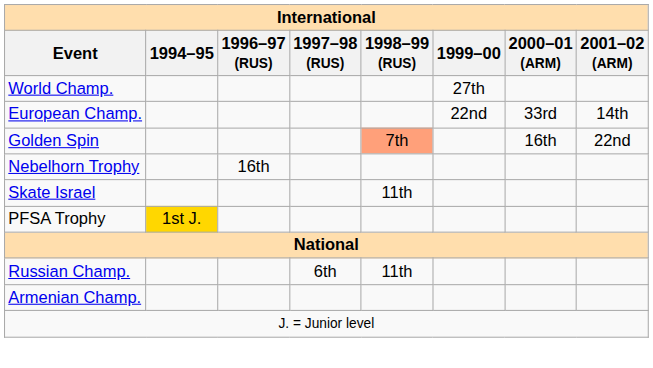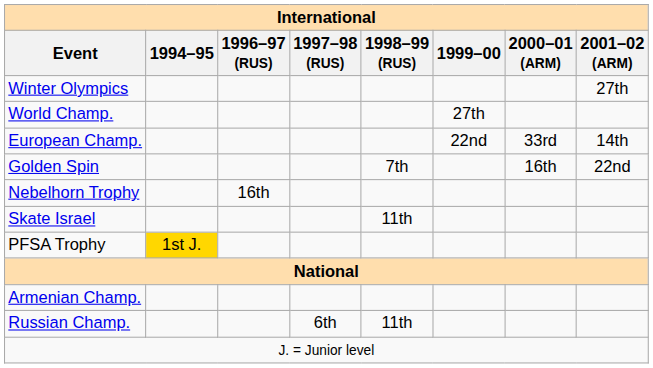+ row: Winter Olympics | 27th
Golden Spin | 1998–99 (RUS): lightsalmon background -> no background
rows swapped: Armenian Champ. <-> Russian Champ.
